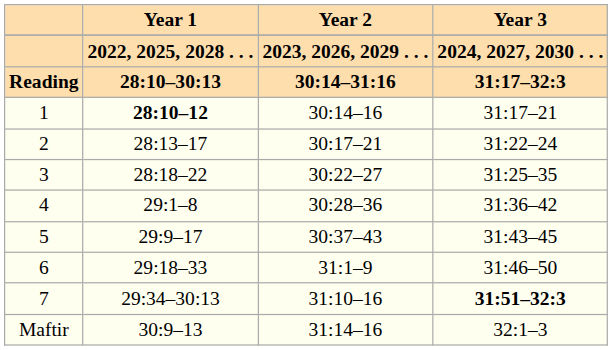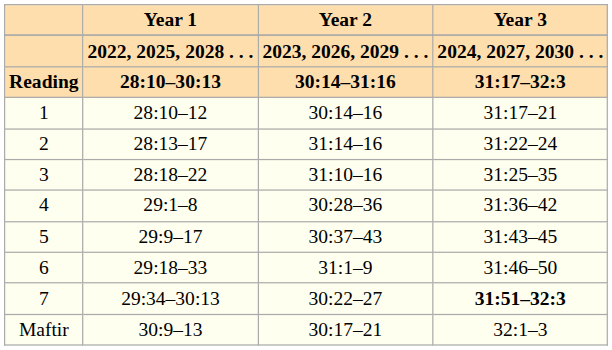1 | Year 1: bold -> normal
2 | Year 2: 30:17–21 -> 31:14–16
3 | Year 2: 30:22–27 -> 31:10–16
7 | Year 2: 31:10–16 -> 30:22–27
Maftir | Year 2: 31:14–16 -> 30:17–21
